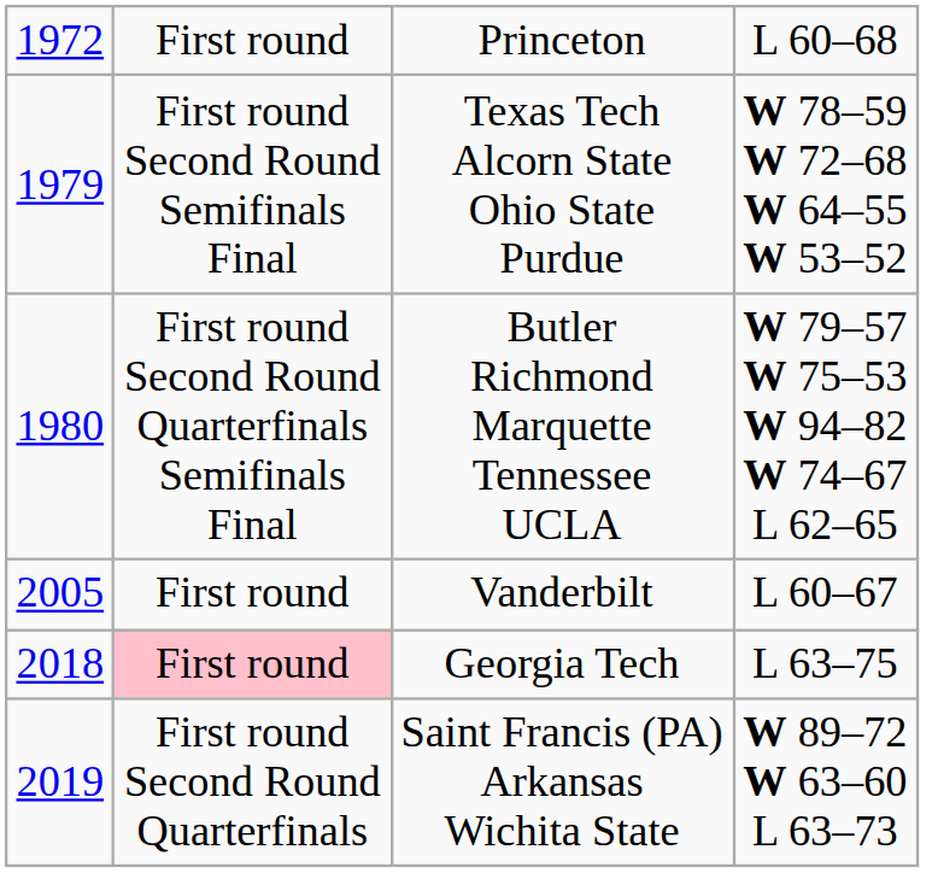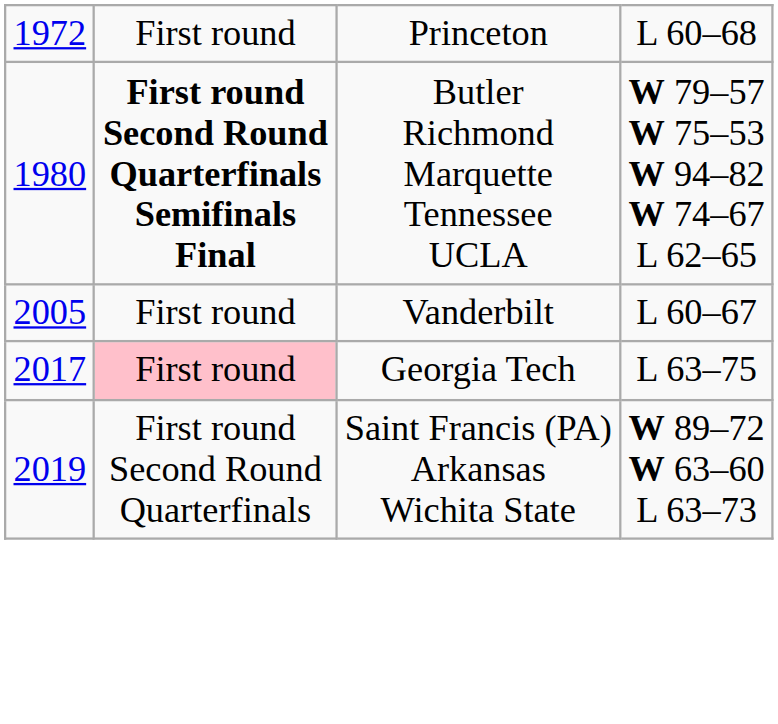- row: 1979 | First round Second Round Semifinals Final | Texas Tech Alcorn State Ohio State Purdue | W 78–59 W 72–68 W 64–55 W 53–52
Butler Richmond Marquette Tennessee UCLA | column 2: normal -> bold
Georgia Tech | column 1: 2018 -> 2017
